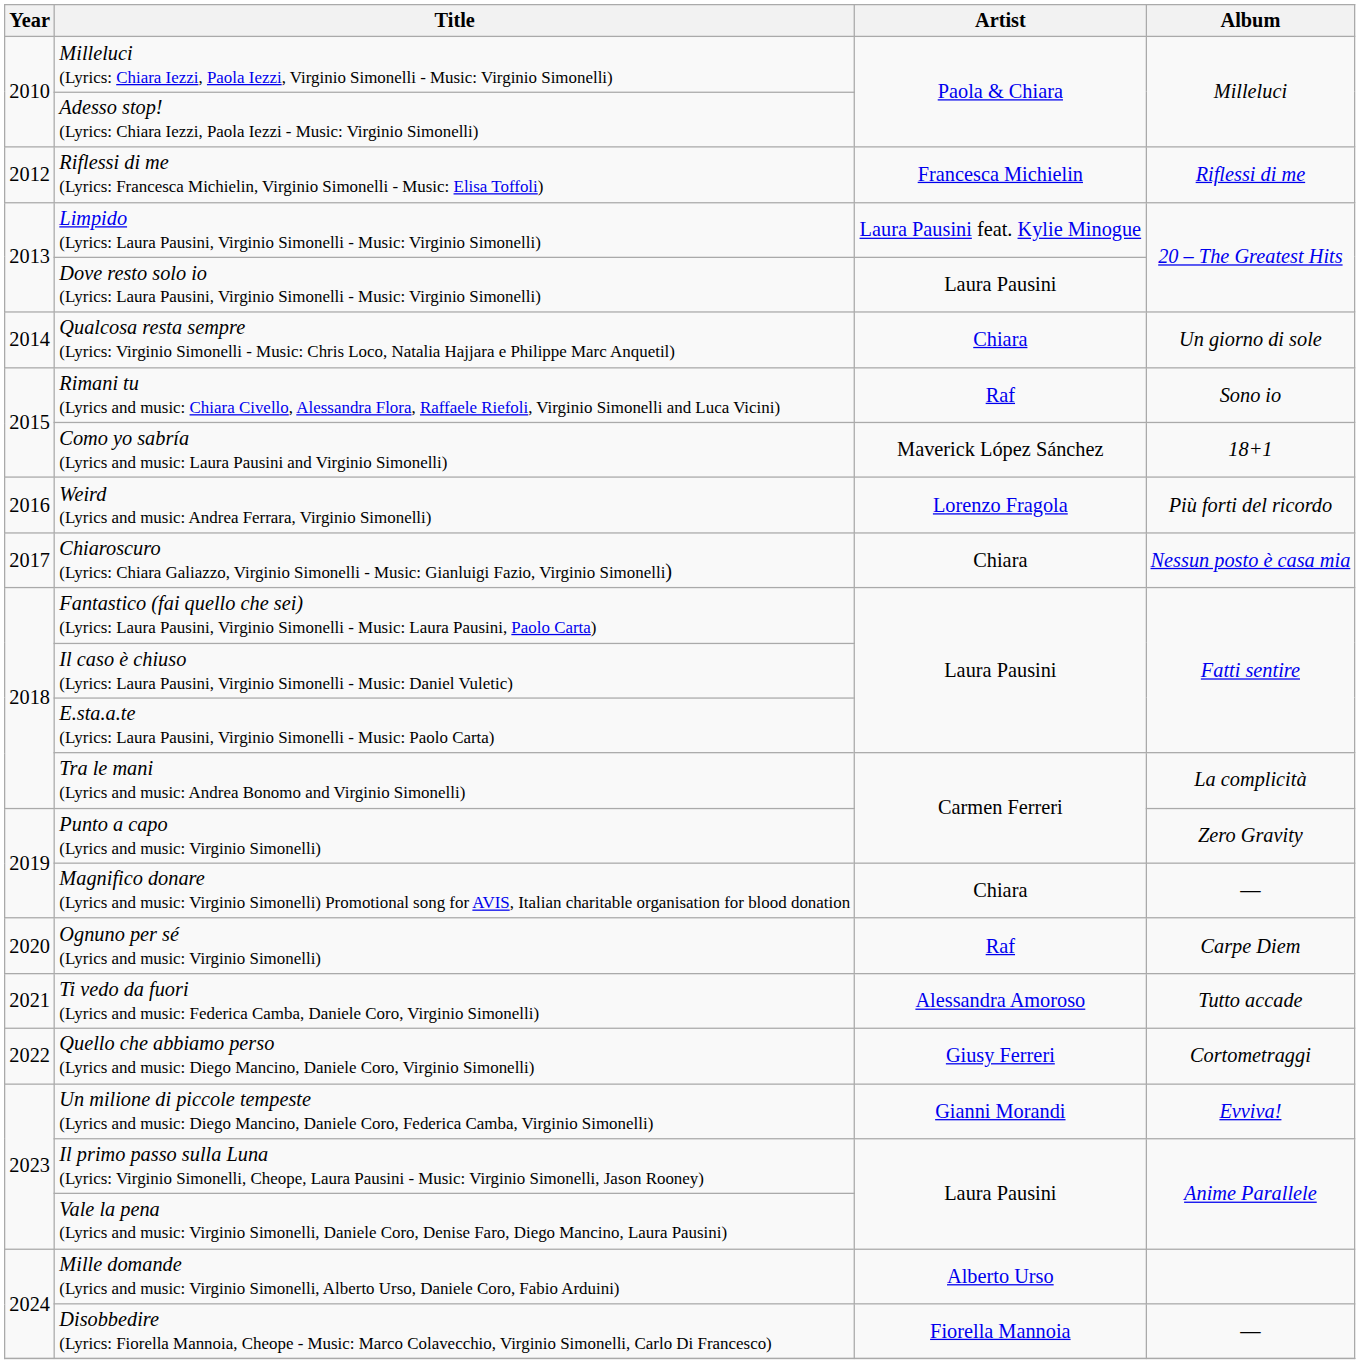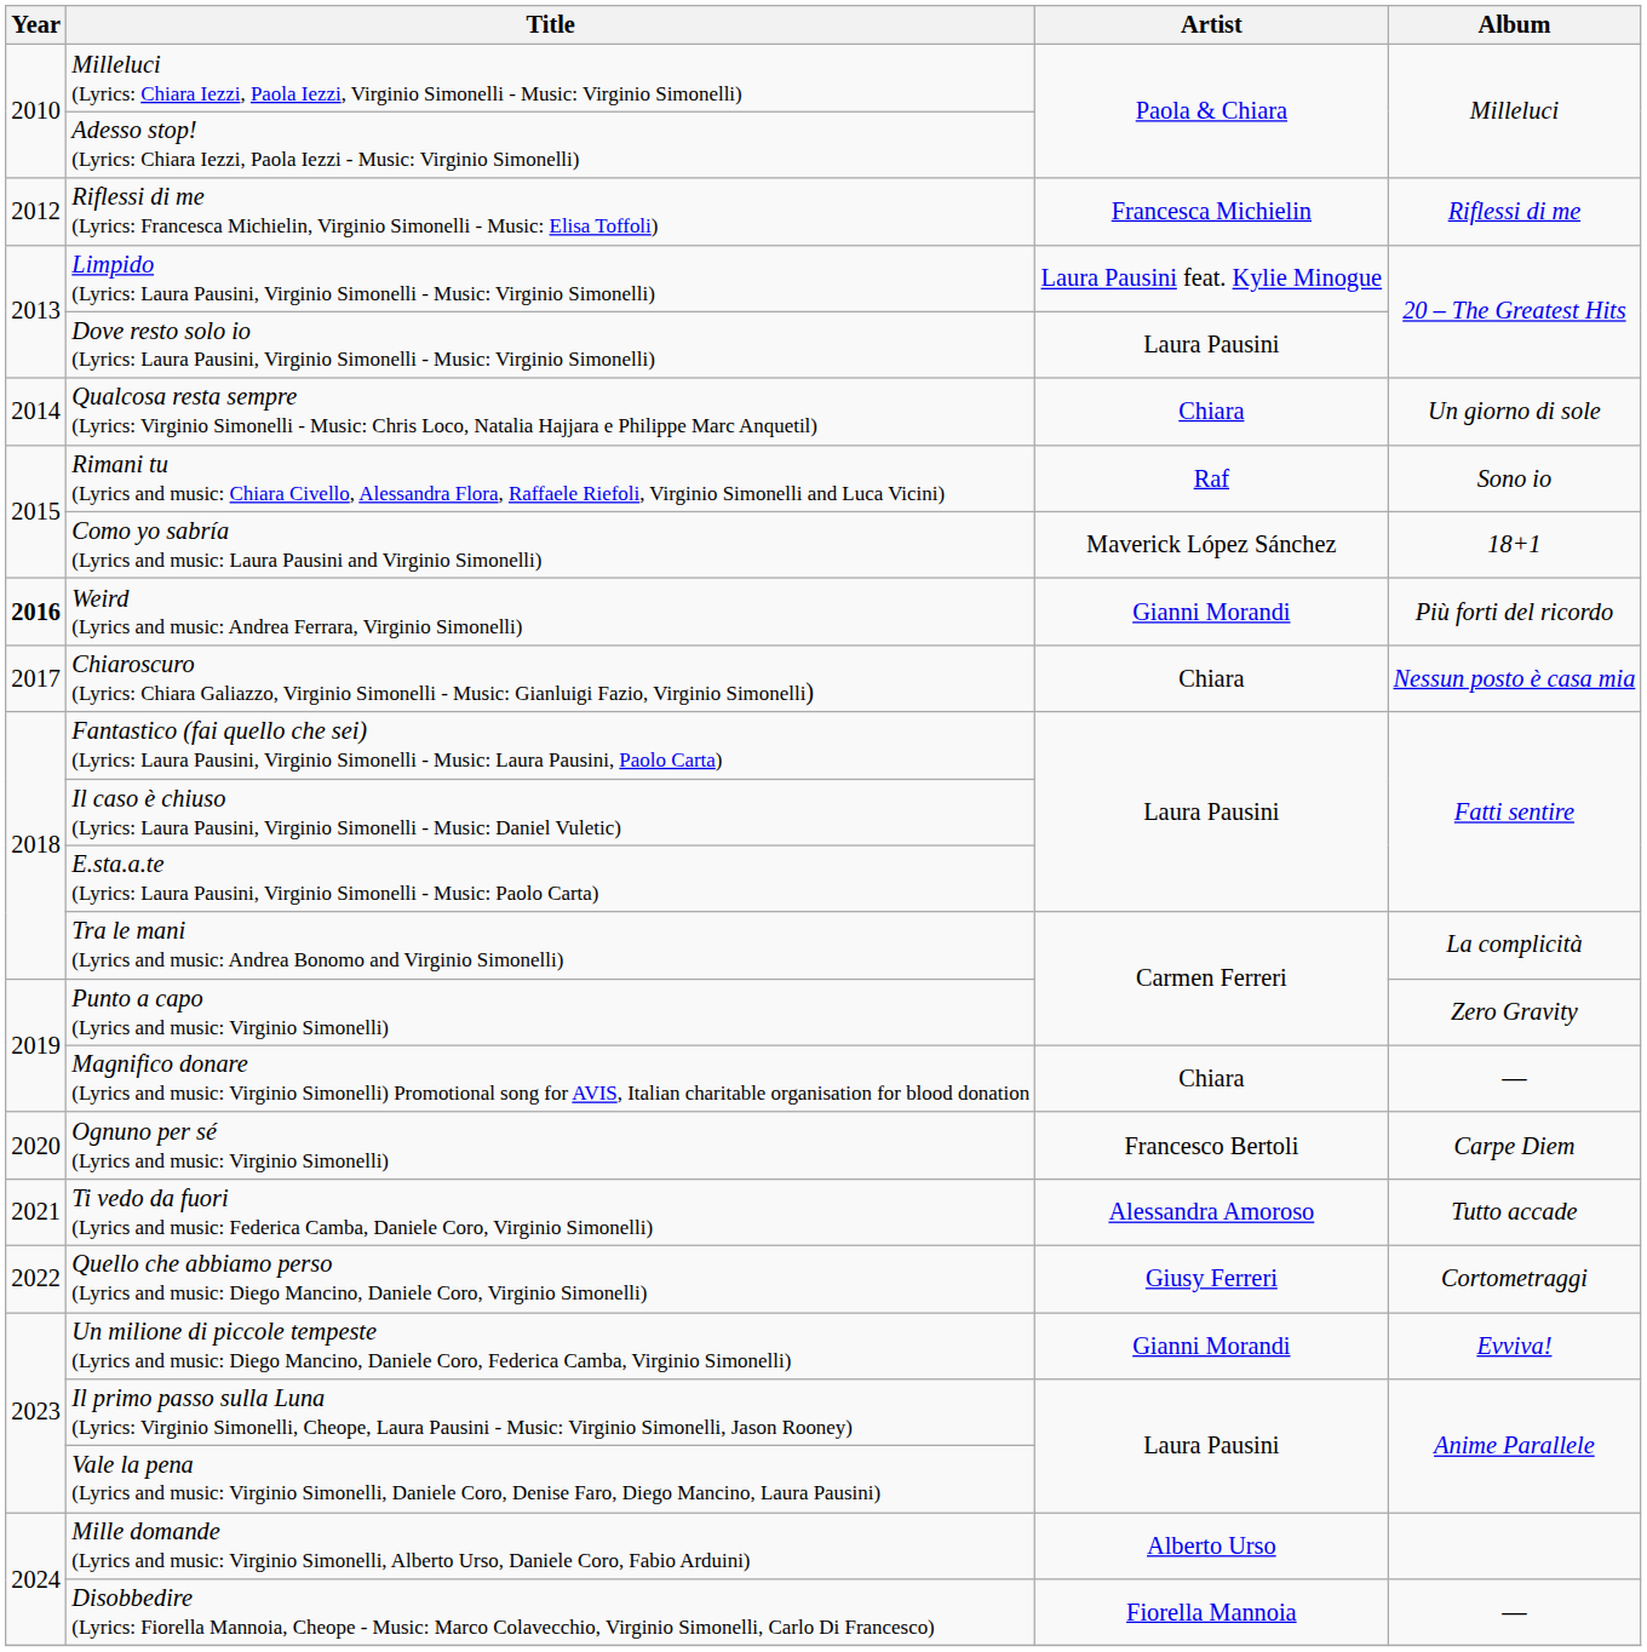Weird (Lyrics and music: Andrea Ferrara, Virginio Simonelli) | Year: normal -> bold
Weird (Lyrics and music: Andrea Ferrara, Virginio Simonelli) | Artist: Lorenzo Fragola -> Gianni Morandi
Ognuno per sé (Lyrics and music: Virginio Simonelli) | Artist: Raf -> Francesco Bertoli
